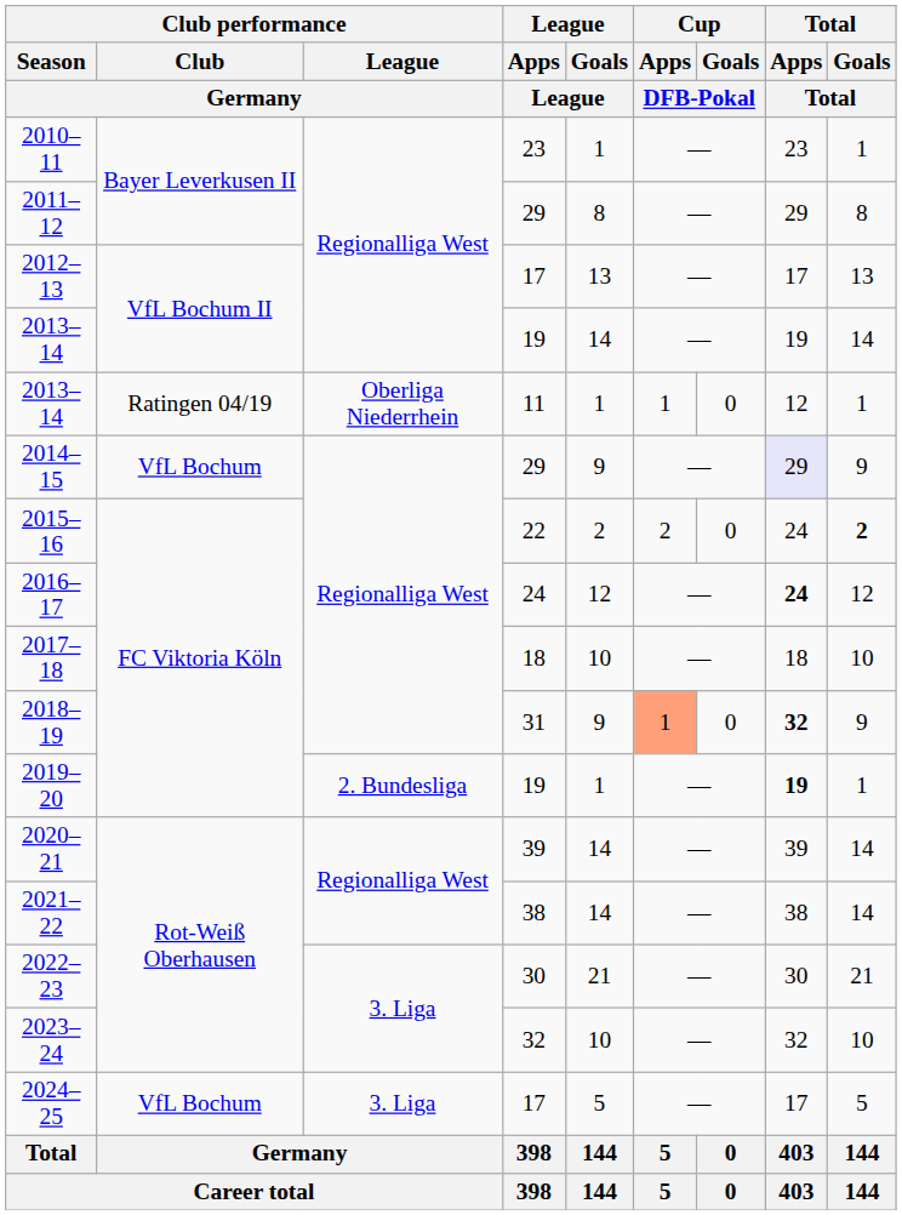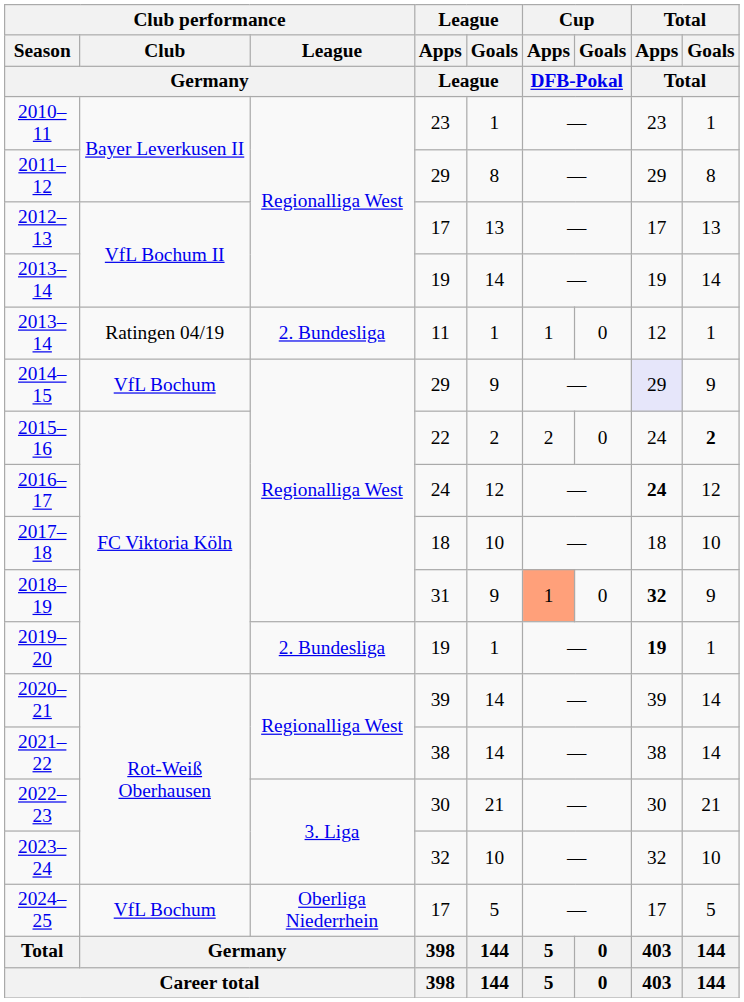2013–14 / 11 | Club performance / League / Germany: Oberliga Niederrhein -> 2. Bundesliga
2024–25 | Club performance / League / Germany: 3. Liga -> Oberliga Niederrhein
